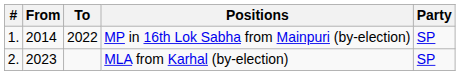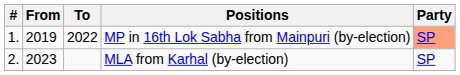MP in 16th Lok Sabha from Mainpuri (by-election) | From: 2014 -> 2019
MP in 16th Lok Sabha from Mainpuri (by-election) | Party: no background -> lightsalmon background
